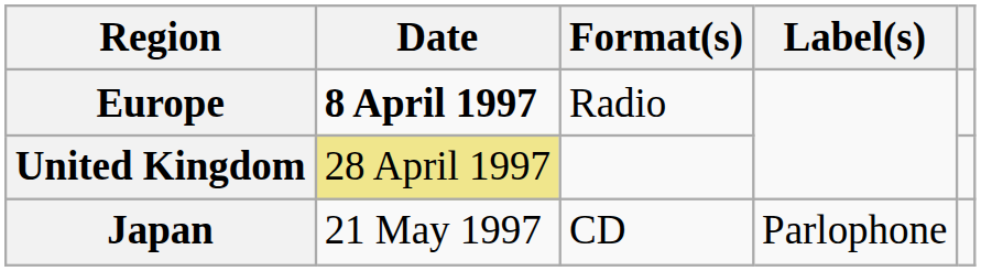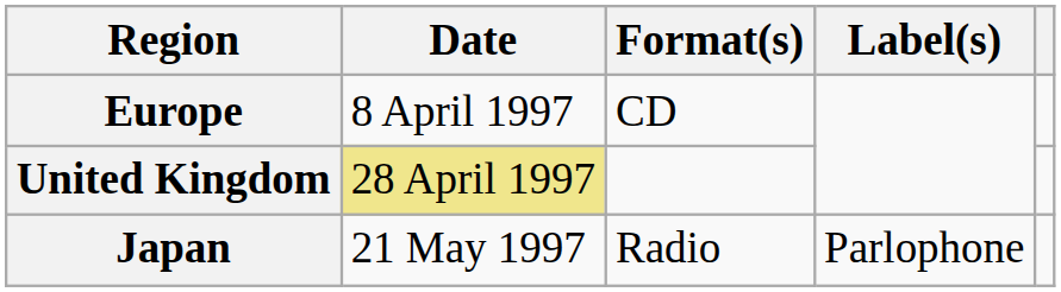Europe | Date: bold -> normal
Europe | Format(s): Radio -> CD
Japan | Format(s): CD -> Radio
